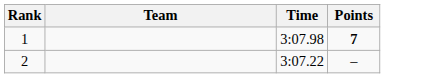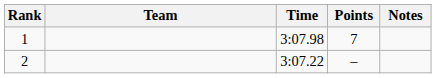+ column: Notes
1 | Points: bold -> normal
